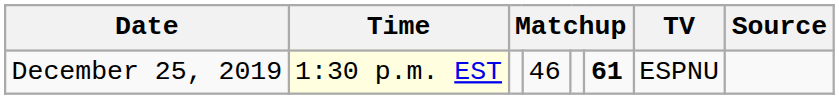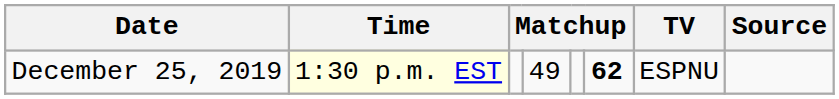December 25, 2019 | column 4: 46 -> 49
December 25, 2019 | column 6: 61 -> 62
